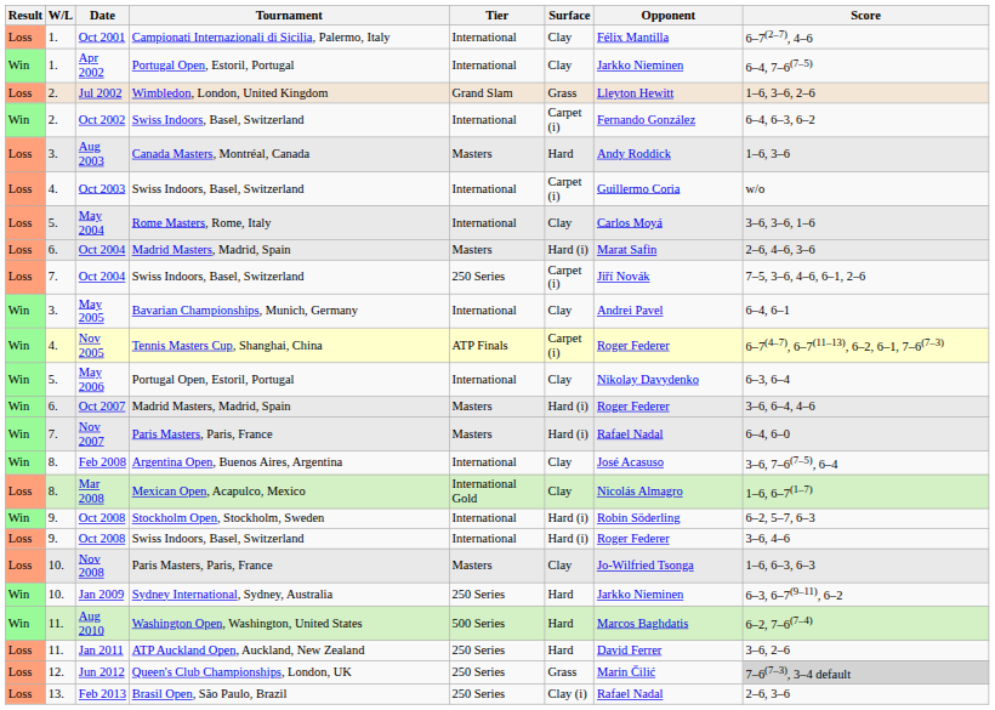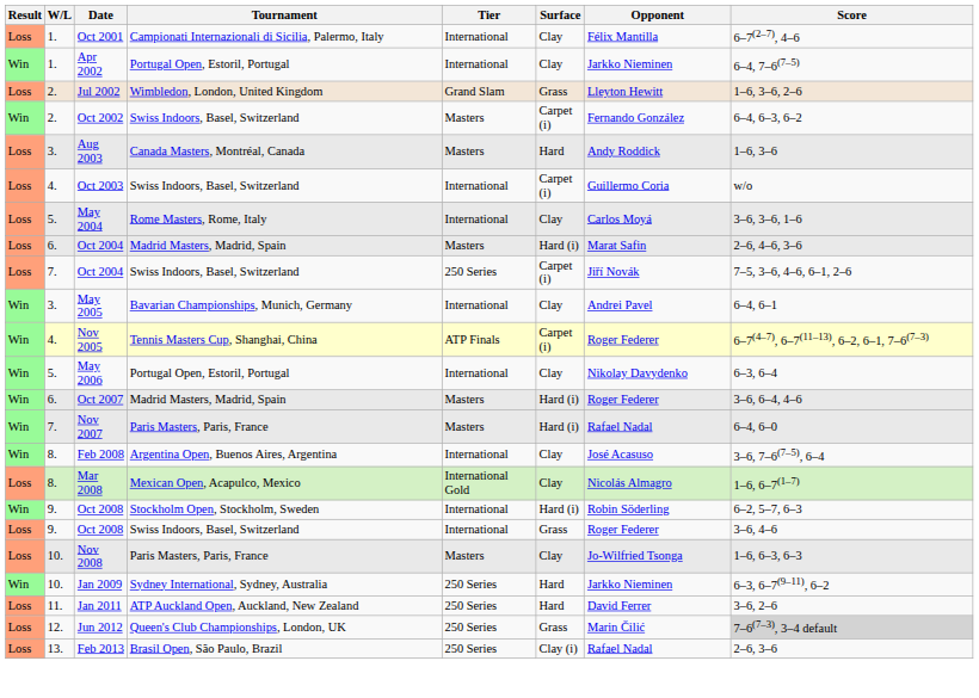Oct 2002 | Tier: International -> Masters
Oct 2008 / Swiss Indoors, Basel, Switzerland | Surface: Hard (i) -> Grass
- row: Win | 11. | Aug 2010 | Washington Open, Washington, United States | 500 Series | Hard | Marcos Baghdatis | 6–2, 7–6(7–4)
